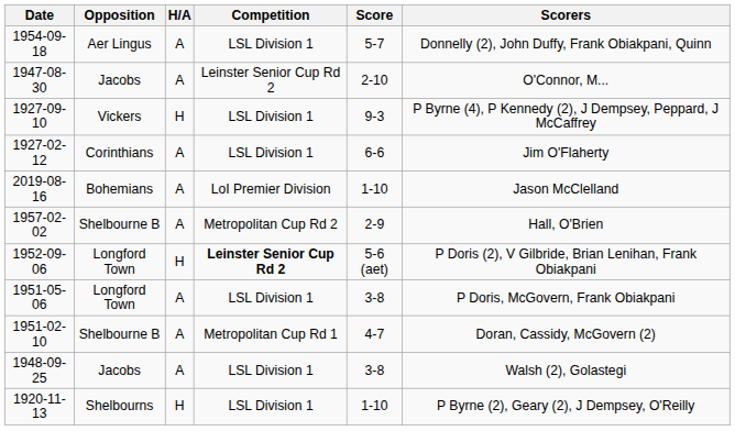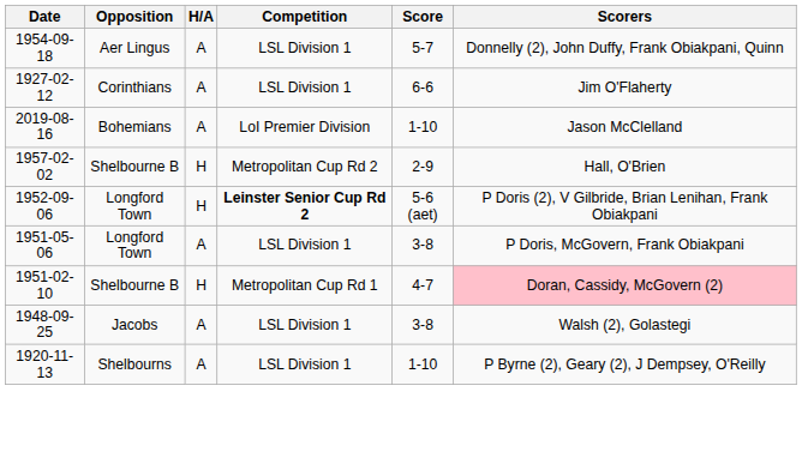- row: 1947-08-30 | Jacobs | A | Leinster Senior Cup Rd 2 | 2-10 | O'Connor, M...
- row: 1927-09-10 | Vickers | H | LSL Division 1 | 9-3 | P Byrne (4), P Kennedy (2), J Dempsey, Peppard, J McCaffrey
1957-02-02 | H/A: A -> H
1951-02-10 | H/A: A -> H
1951-02-10 | Scorers: no background -> pink background
1920-11-13 | H/A: H -> A
